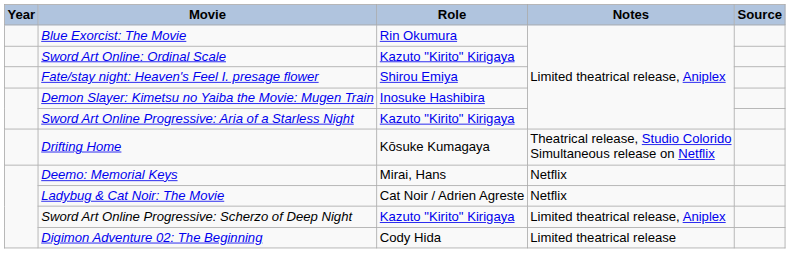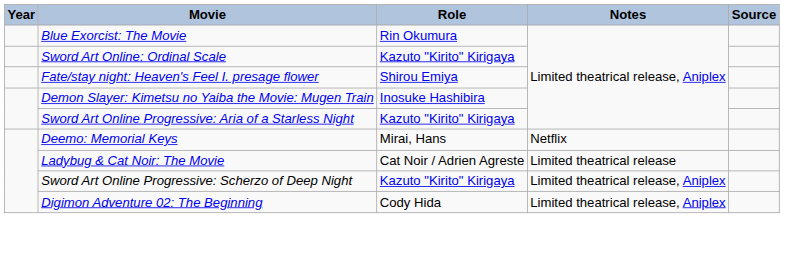- row: Drifting Home | Kōsuke Kumagaya | Theatrical release, Studio Colorido Simultaneous release on Netflix
Ladybug & Cat Noir: The Movie | Notes: Netflix -> Limited theatrical release
Digimon Adventure 02: The Beginning | Notes: Limited theatrical release -> Limited theatrical release, Aniplex
